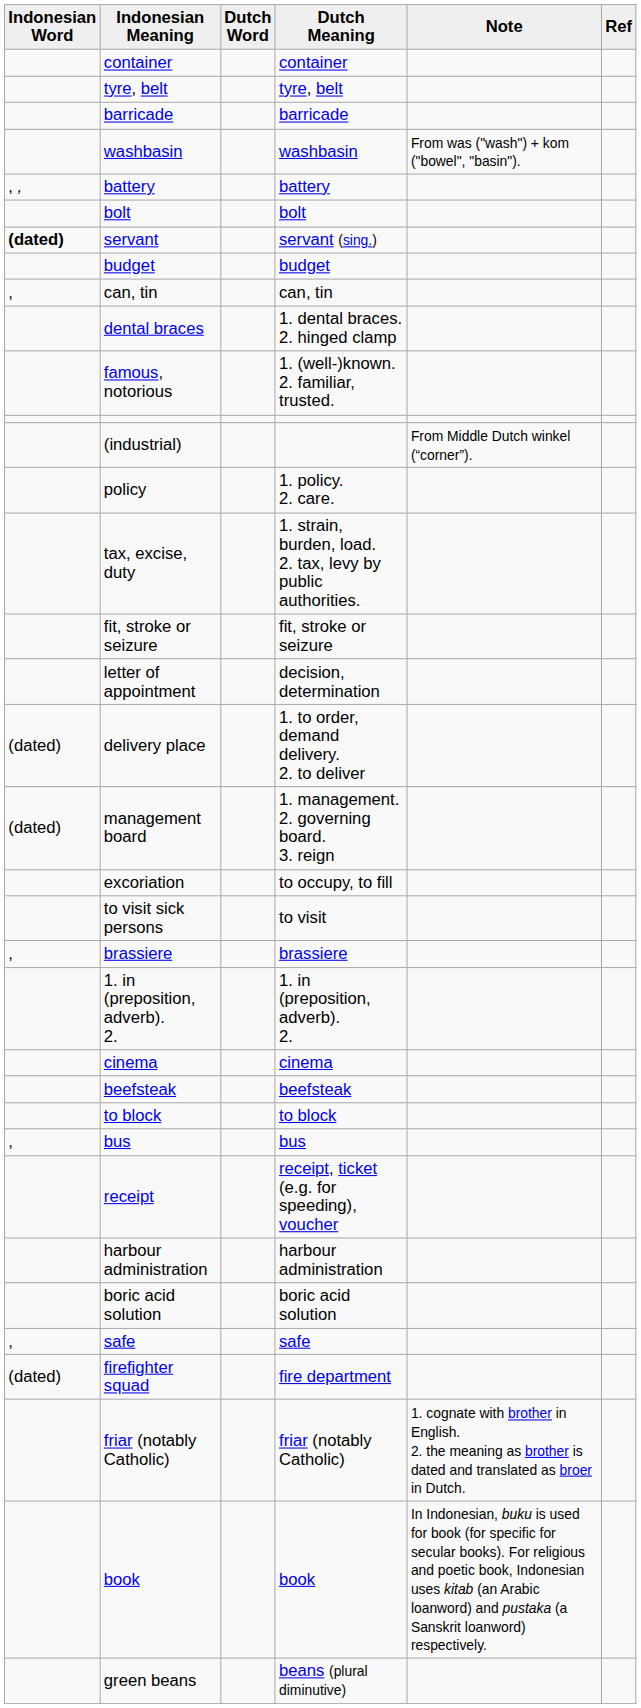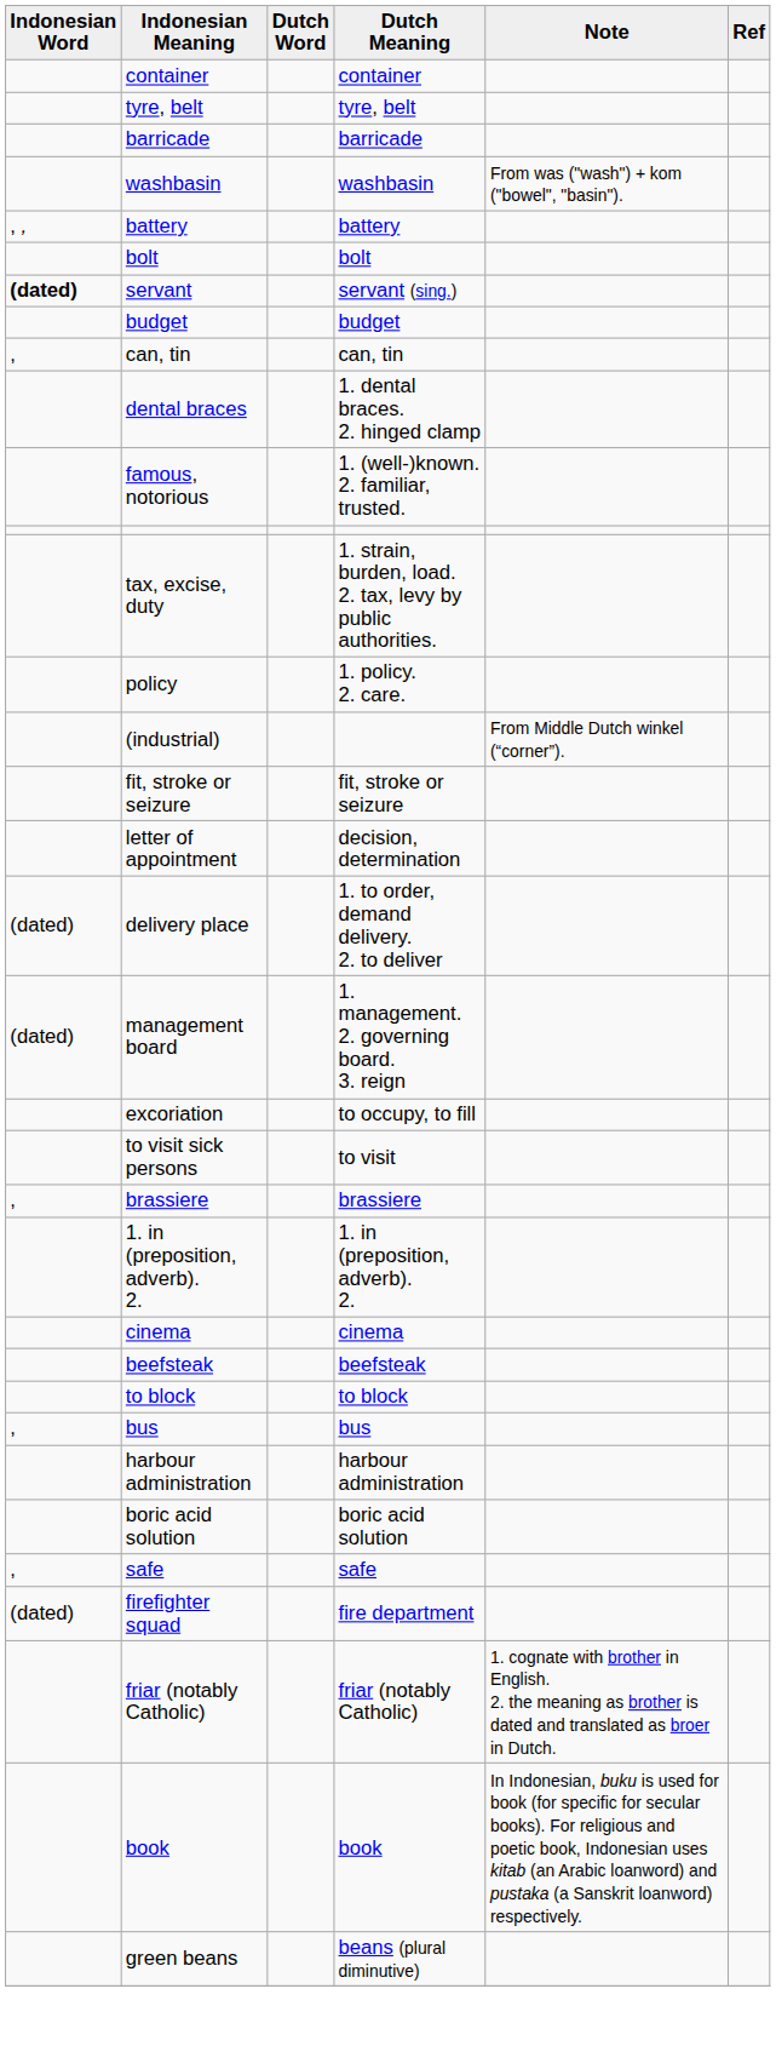rows swapped: tax, excise, duty <-> (industrial)
- row: receipt | receipt, ticket (e.g. for speeding), voucher
